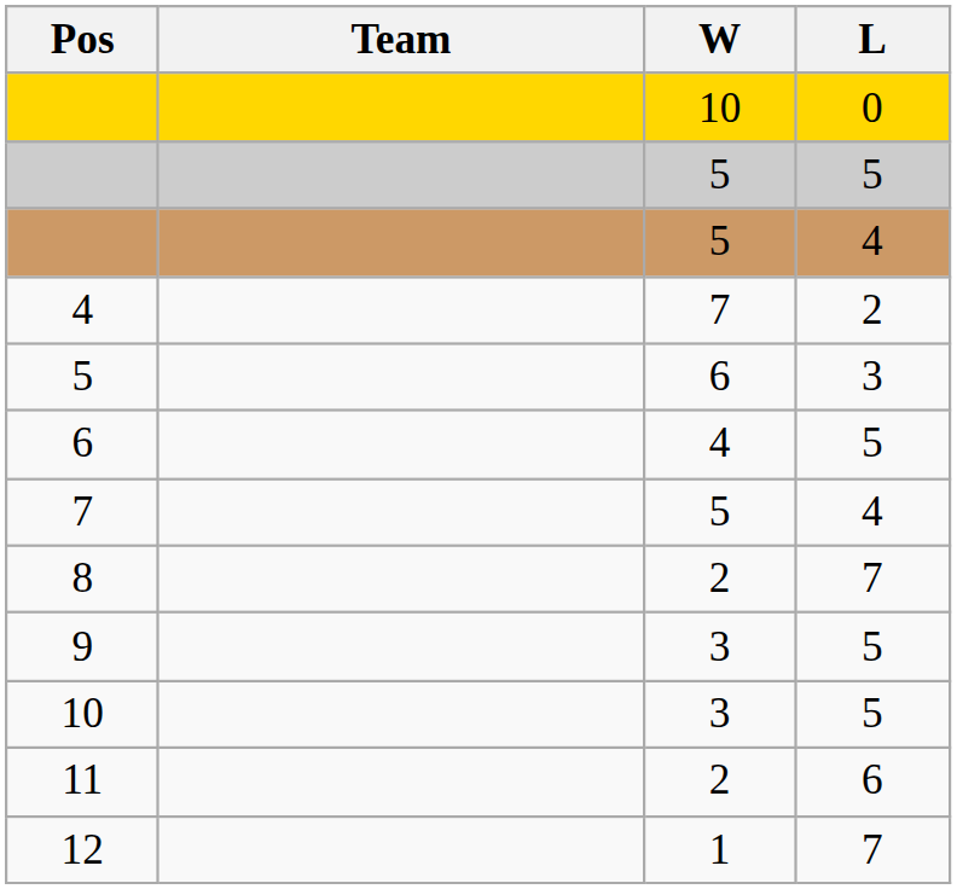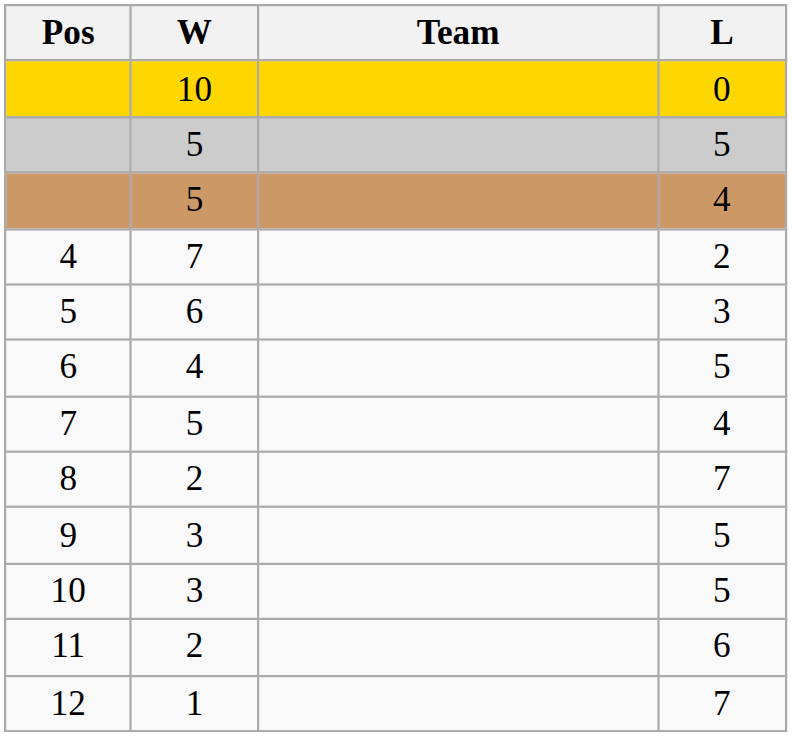columns swapped: Team <-> W
